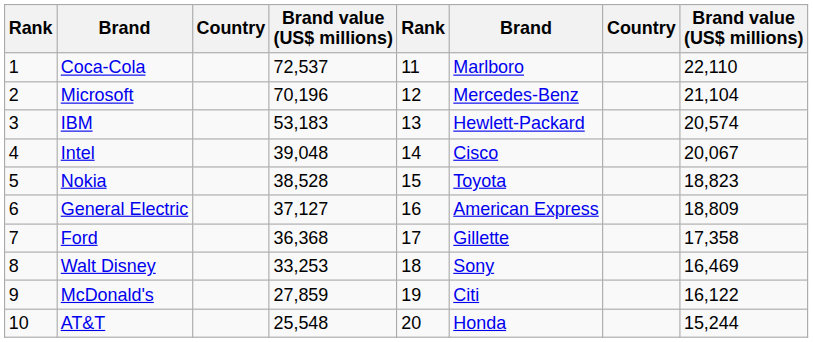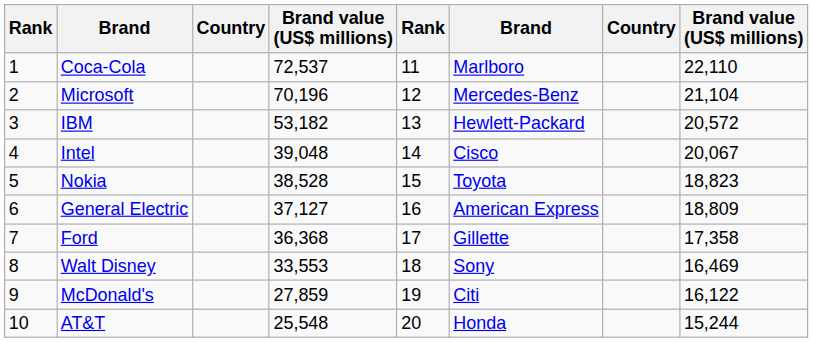IBM | column 4: 53,183 -> 53,182
IBM | column 8: 20,574 -> 20,572
Walt Disney | column 4: 33,253 -> 33,553
